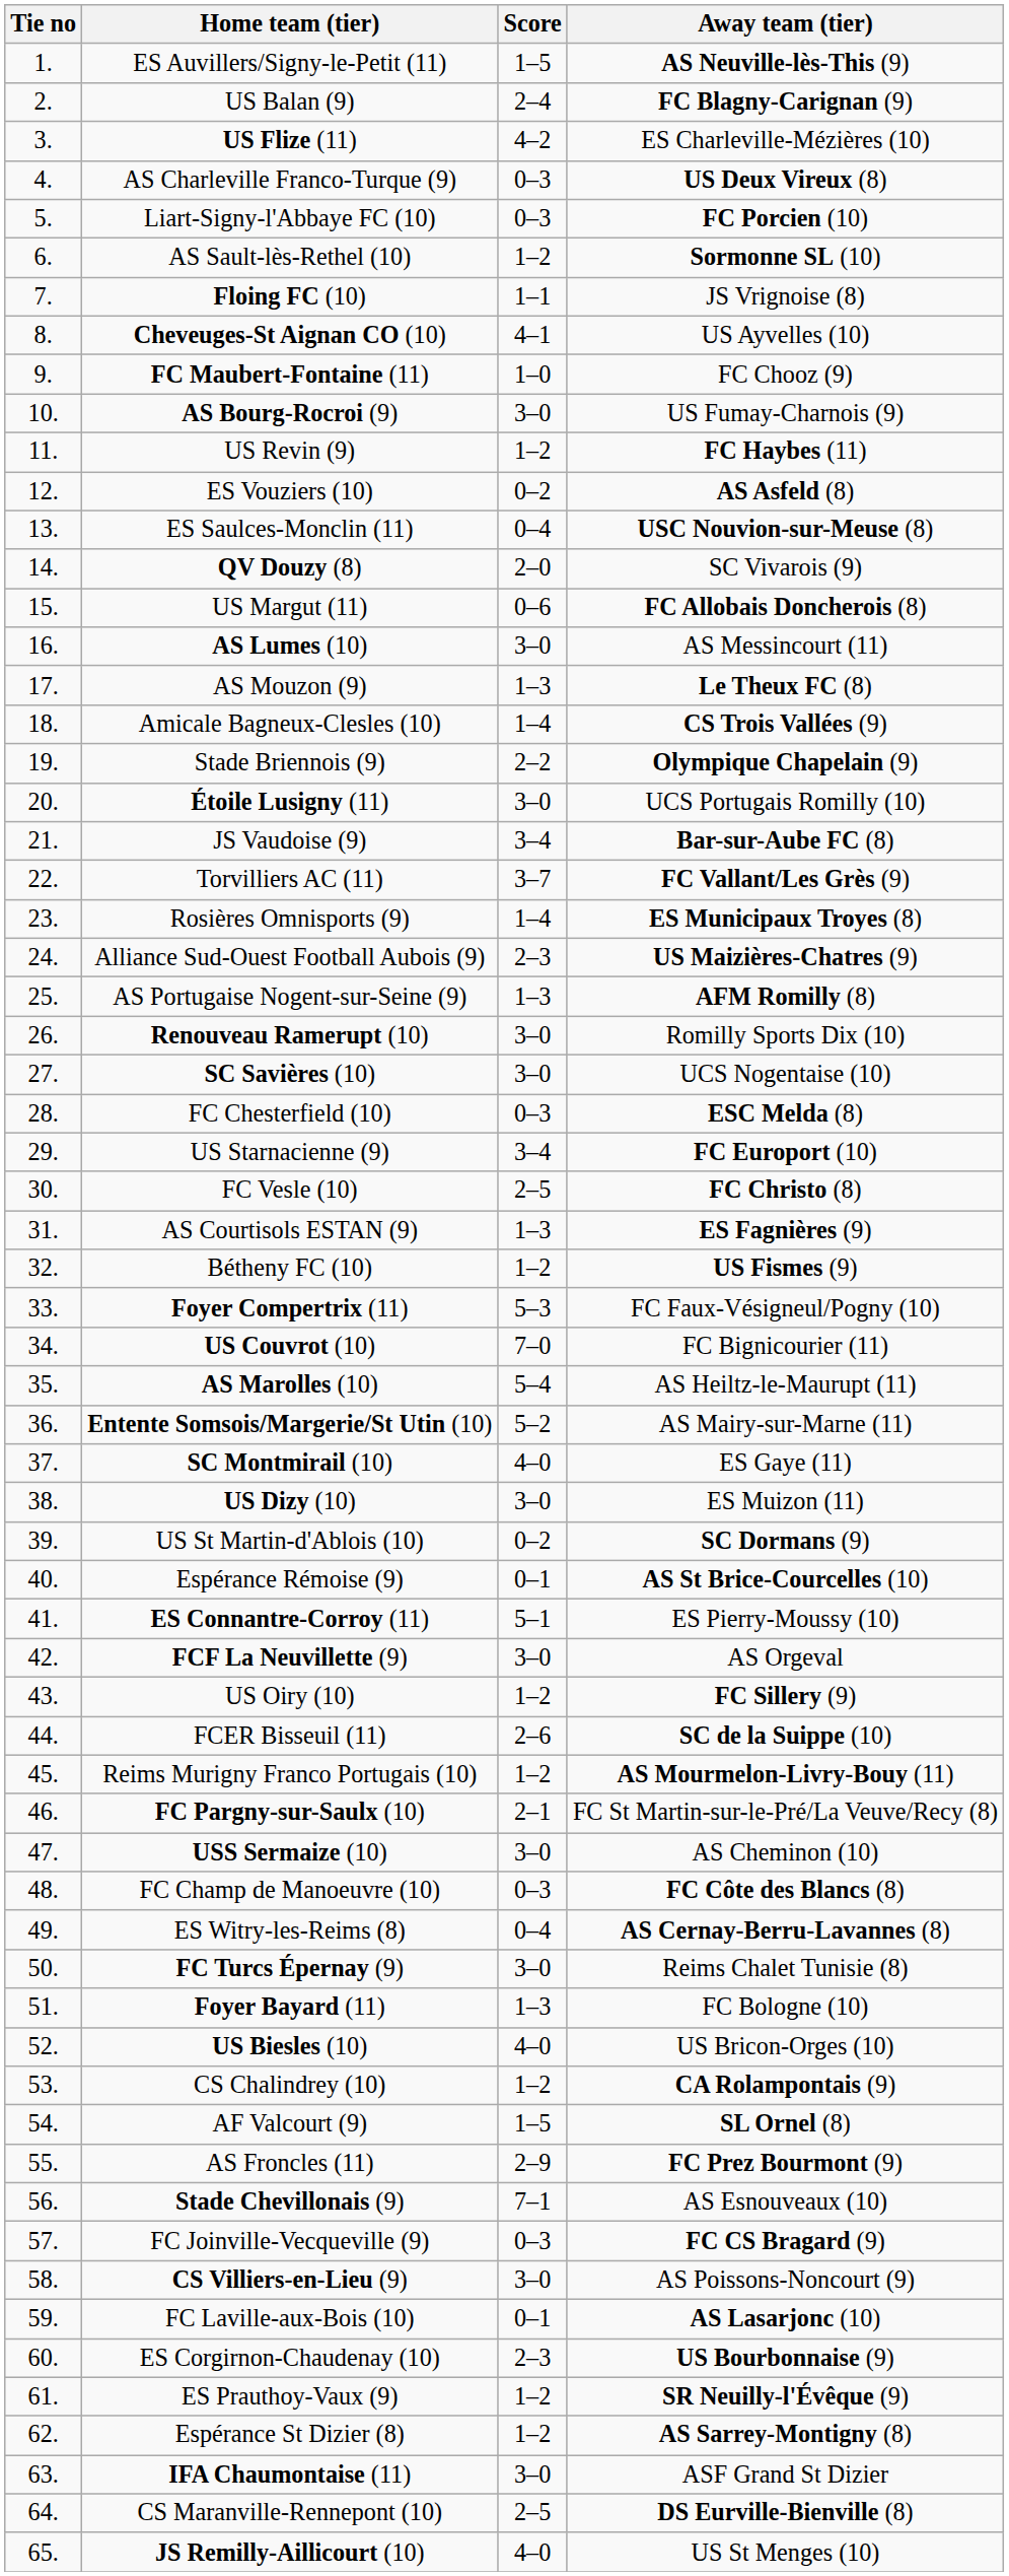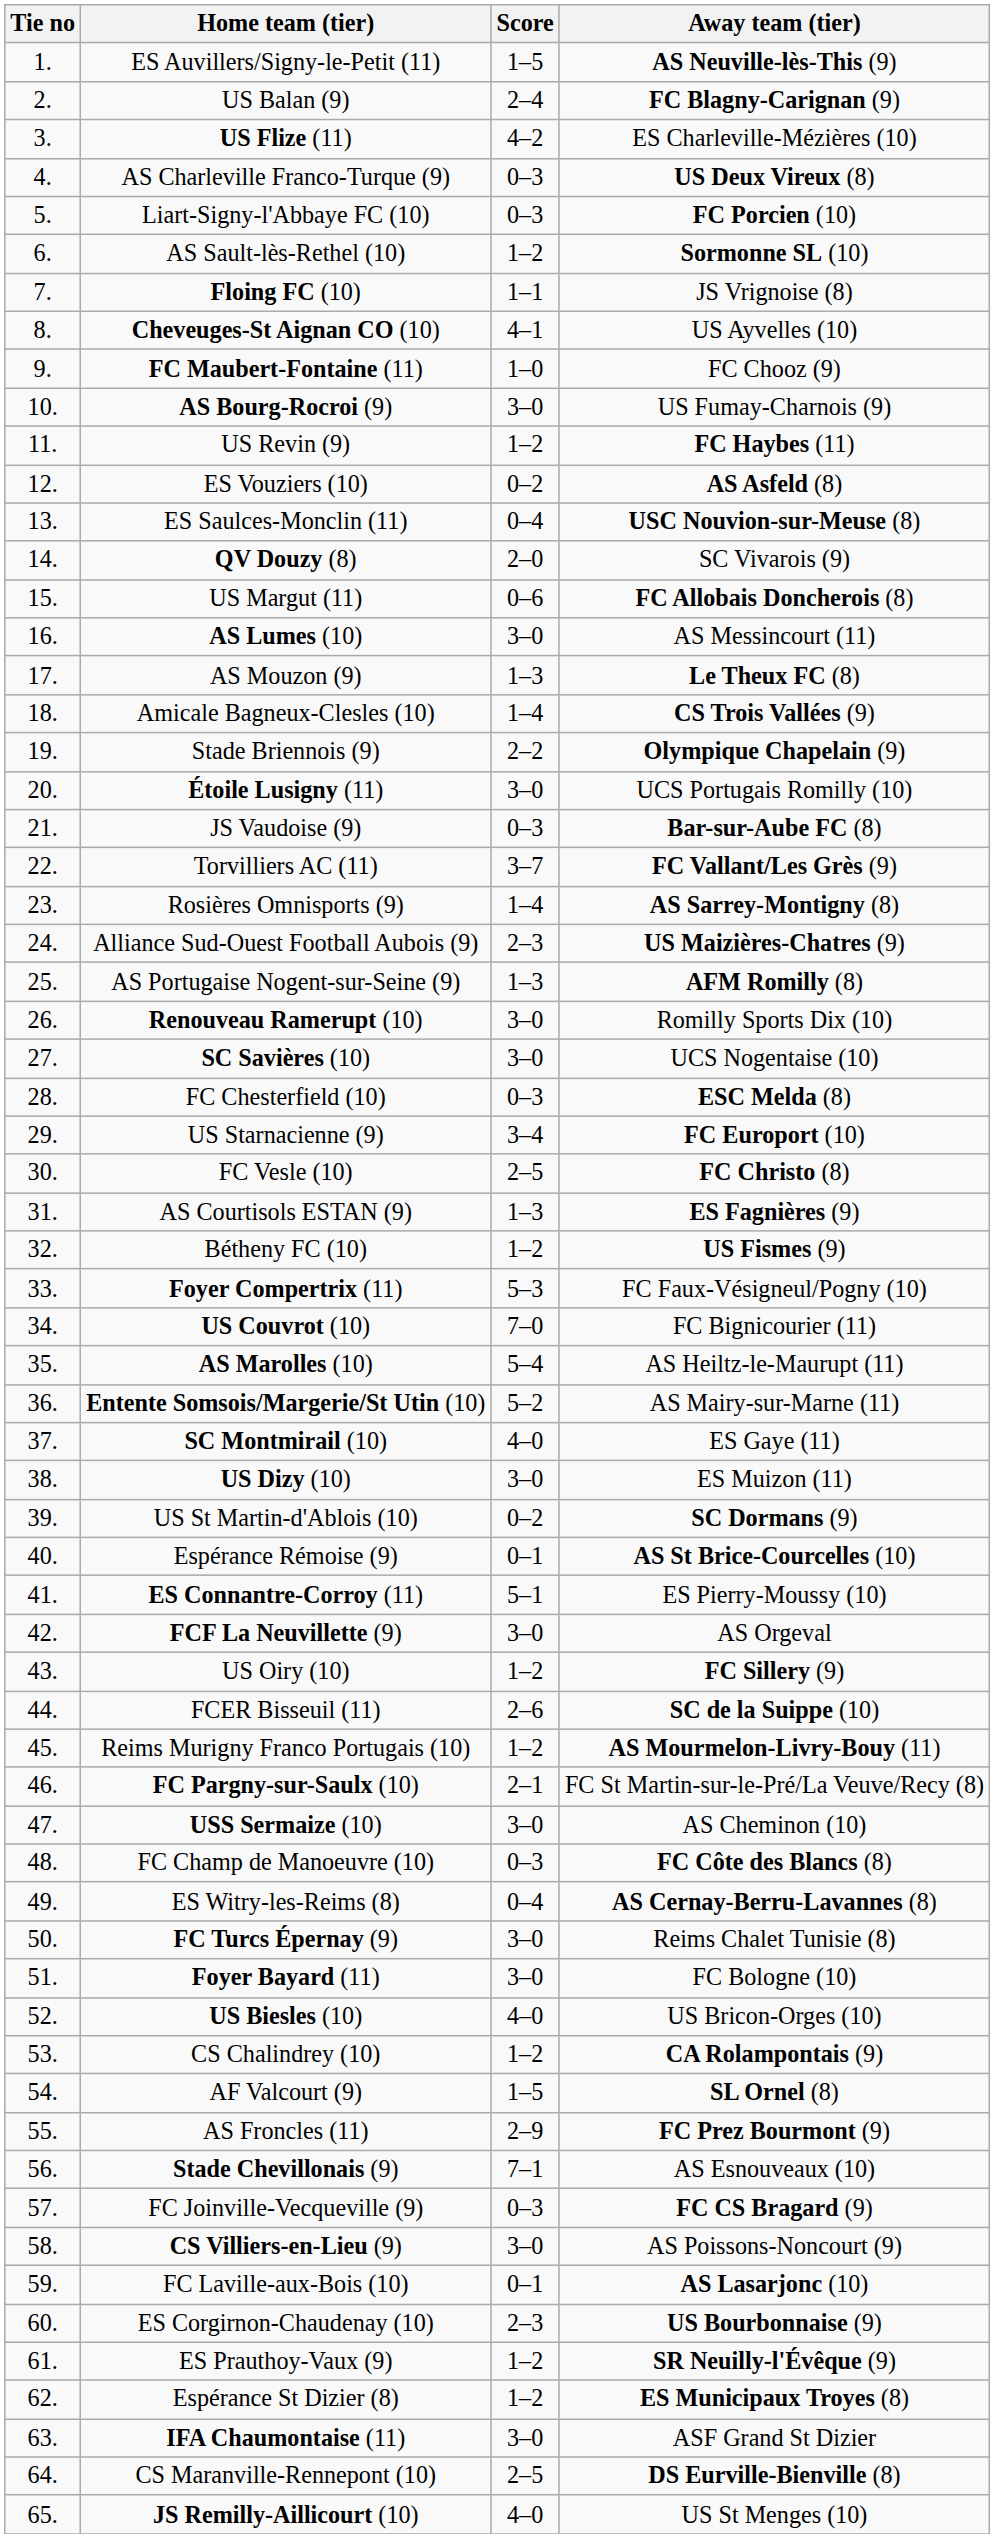JS Vaudoise (9) | Score: 3–4 -> 0–3
Rosières Omnisports (9) | Away team (tier): ES Municipaux Troyes (8) -> AS Sarrey-Montigny (8)
Foyer Bayard (11) | Score: 1–3 -> 3–0
Espérance St Dizier (8) | Away team (tier): AS Sarrey-Montigny (8) -> ES Municipaux Troyes (8)
